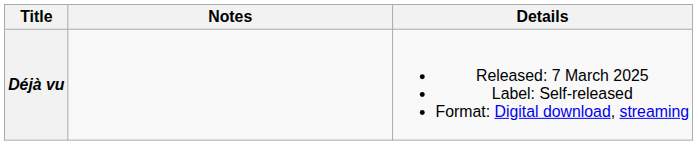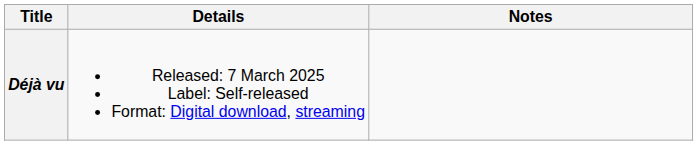columns swapped: Details <-> Notes
